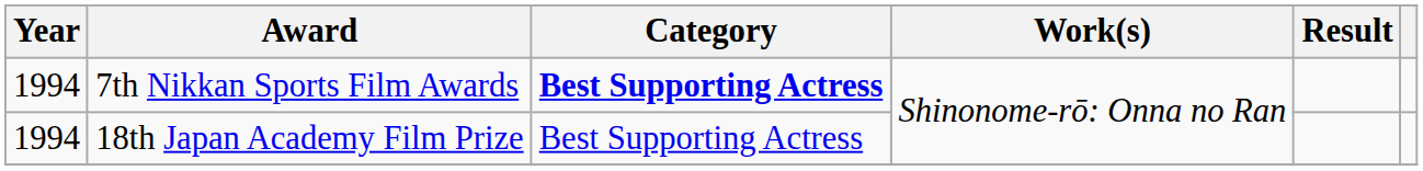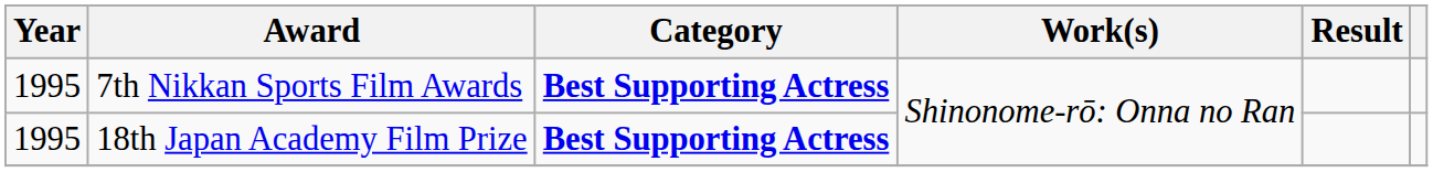7th Nikkan Sports Film Awards | Year: 1994 -> 1995
18th Japan Academy Film Prize | Year: 1994 -> 1995
18th Japan Academy Film Prize | Category: normal -> bold
